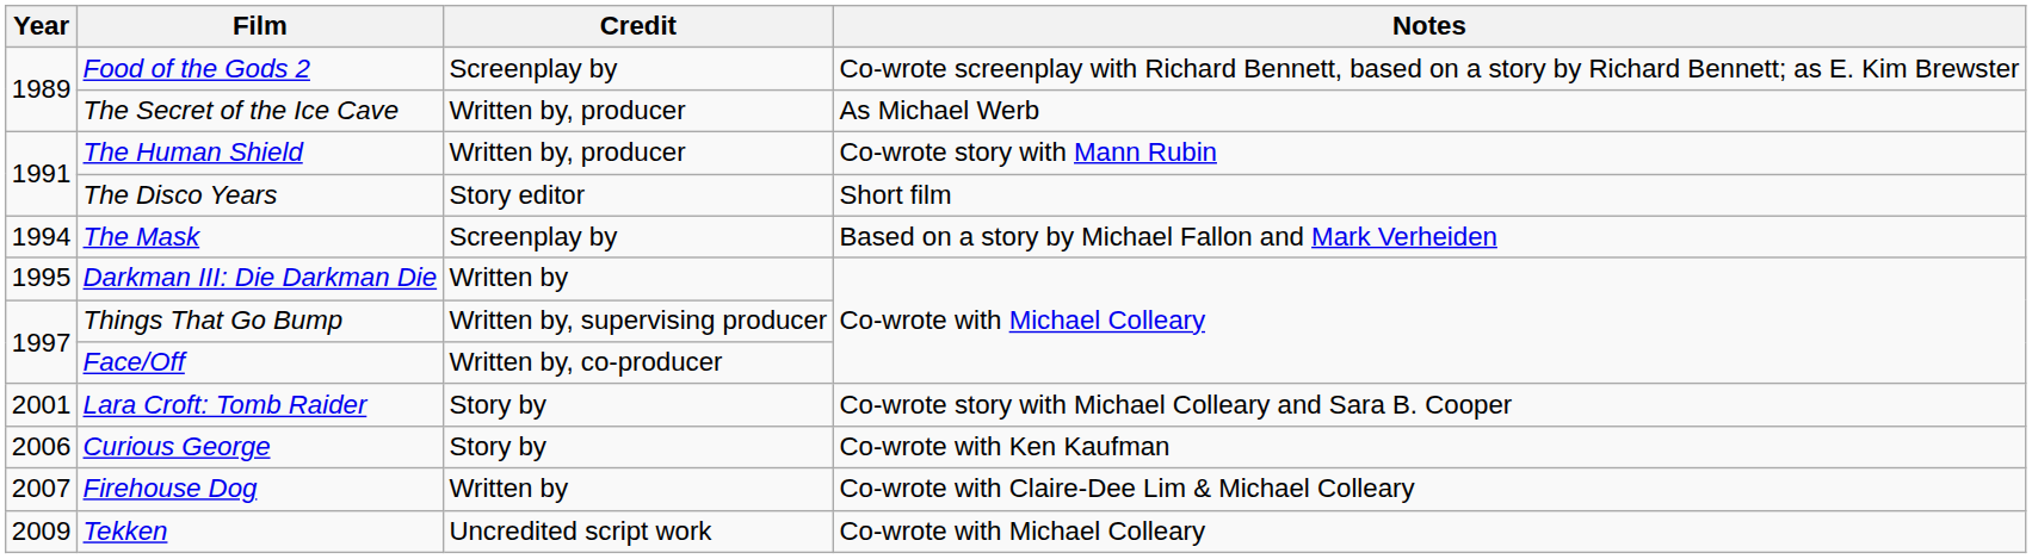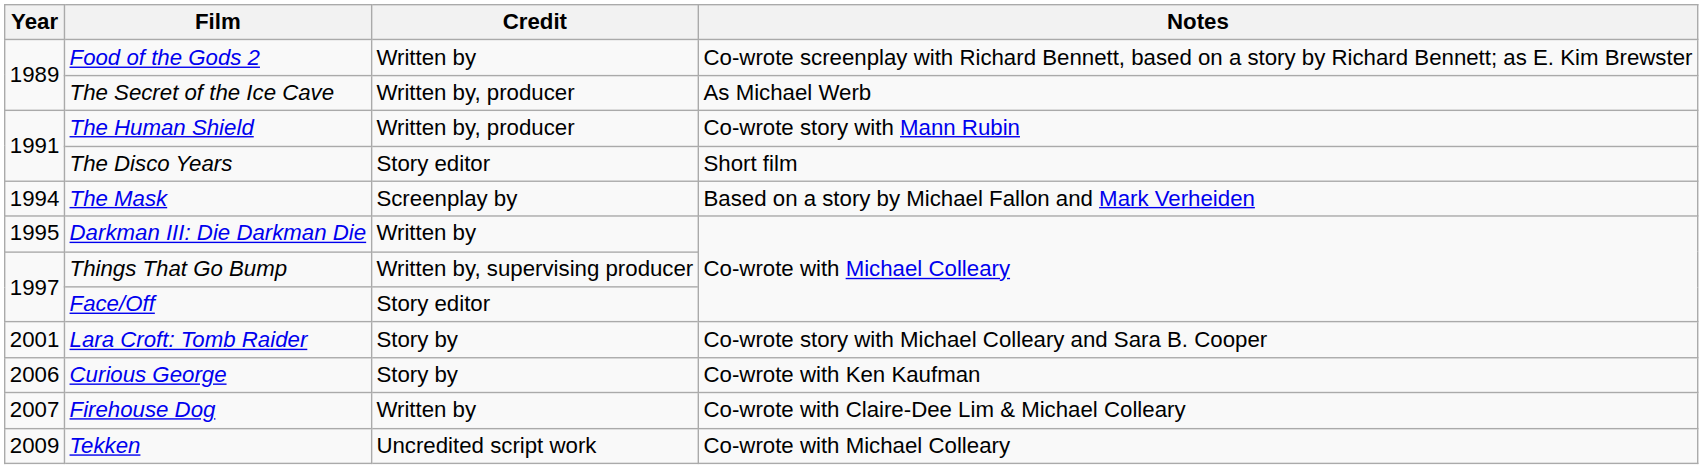Food of the Gods 2 | Credit: Screenplay by -> Written by
Face/Off | Credit: Written by, co-producer -> Story editor
